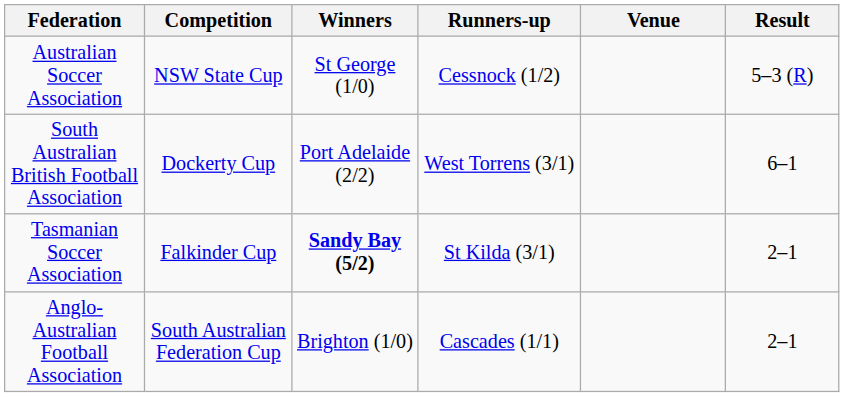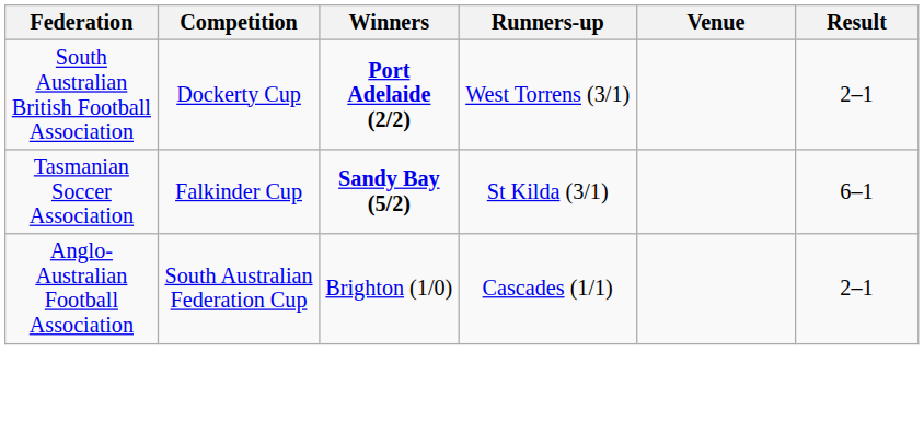- row: Australian Soccer Association | NSW State Cup | St George (1/0) | Cessnock (1/2) | 5–3 (R)
South Australian British Football Association | Winners: normal -> bold
South Australian British Football Association | Result: 6–1 -> 2–1
Tasmanian Soccer Association | Result: 2–1 -> 6–1
